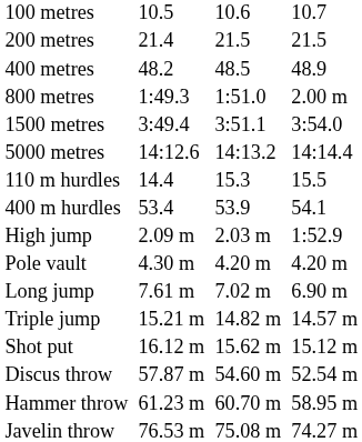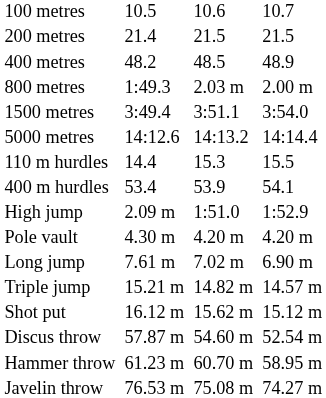800 metres | column 5: 1:51.0 -> 2.03 m
High jump | column 5: 2.03 m -> 1:51.0
